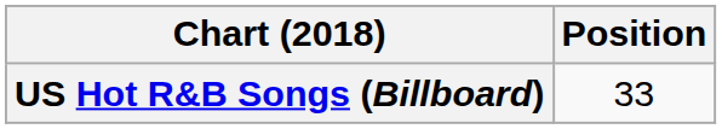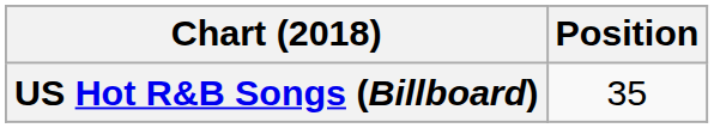US Hot R&B Songs (Billboard) | Position: 33 -> 35
